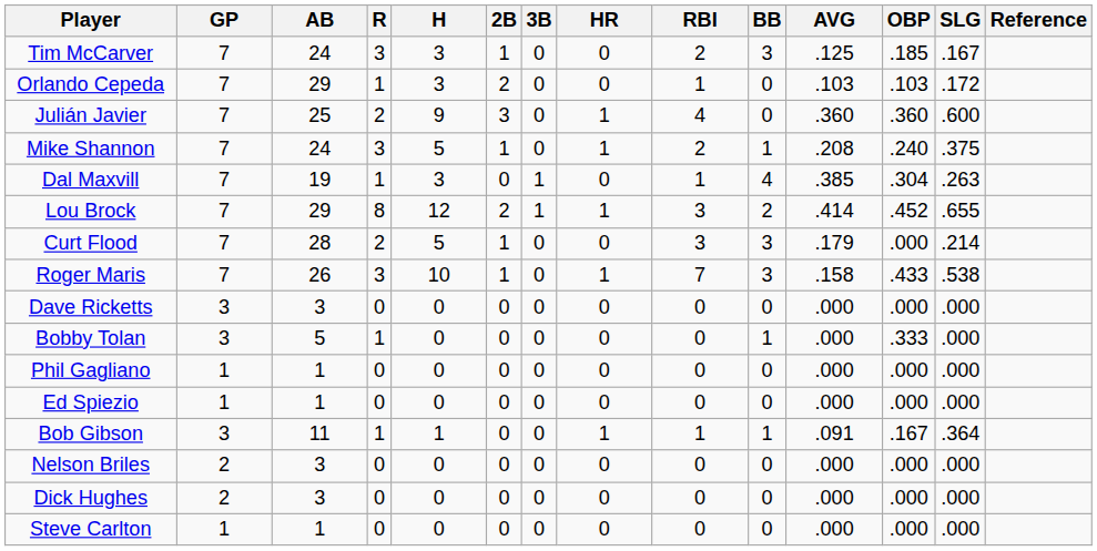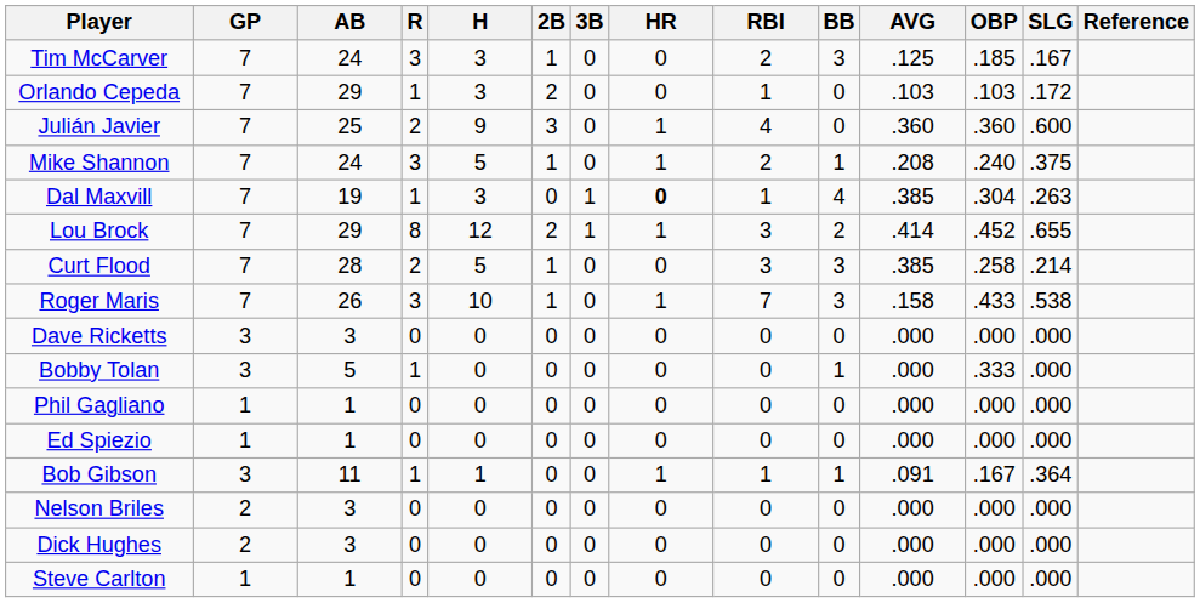Dal Maxvill | HR: normal -> bold
Curt Flood | AVG: .179 -> .385
Curt Flood | OBP: .000 -> .258
